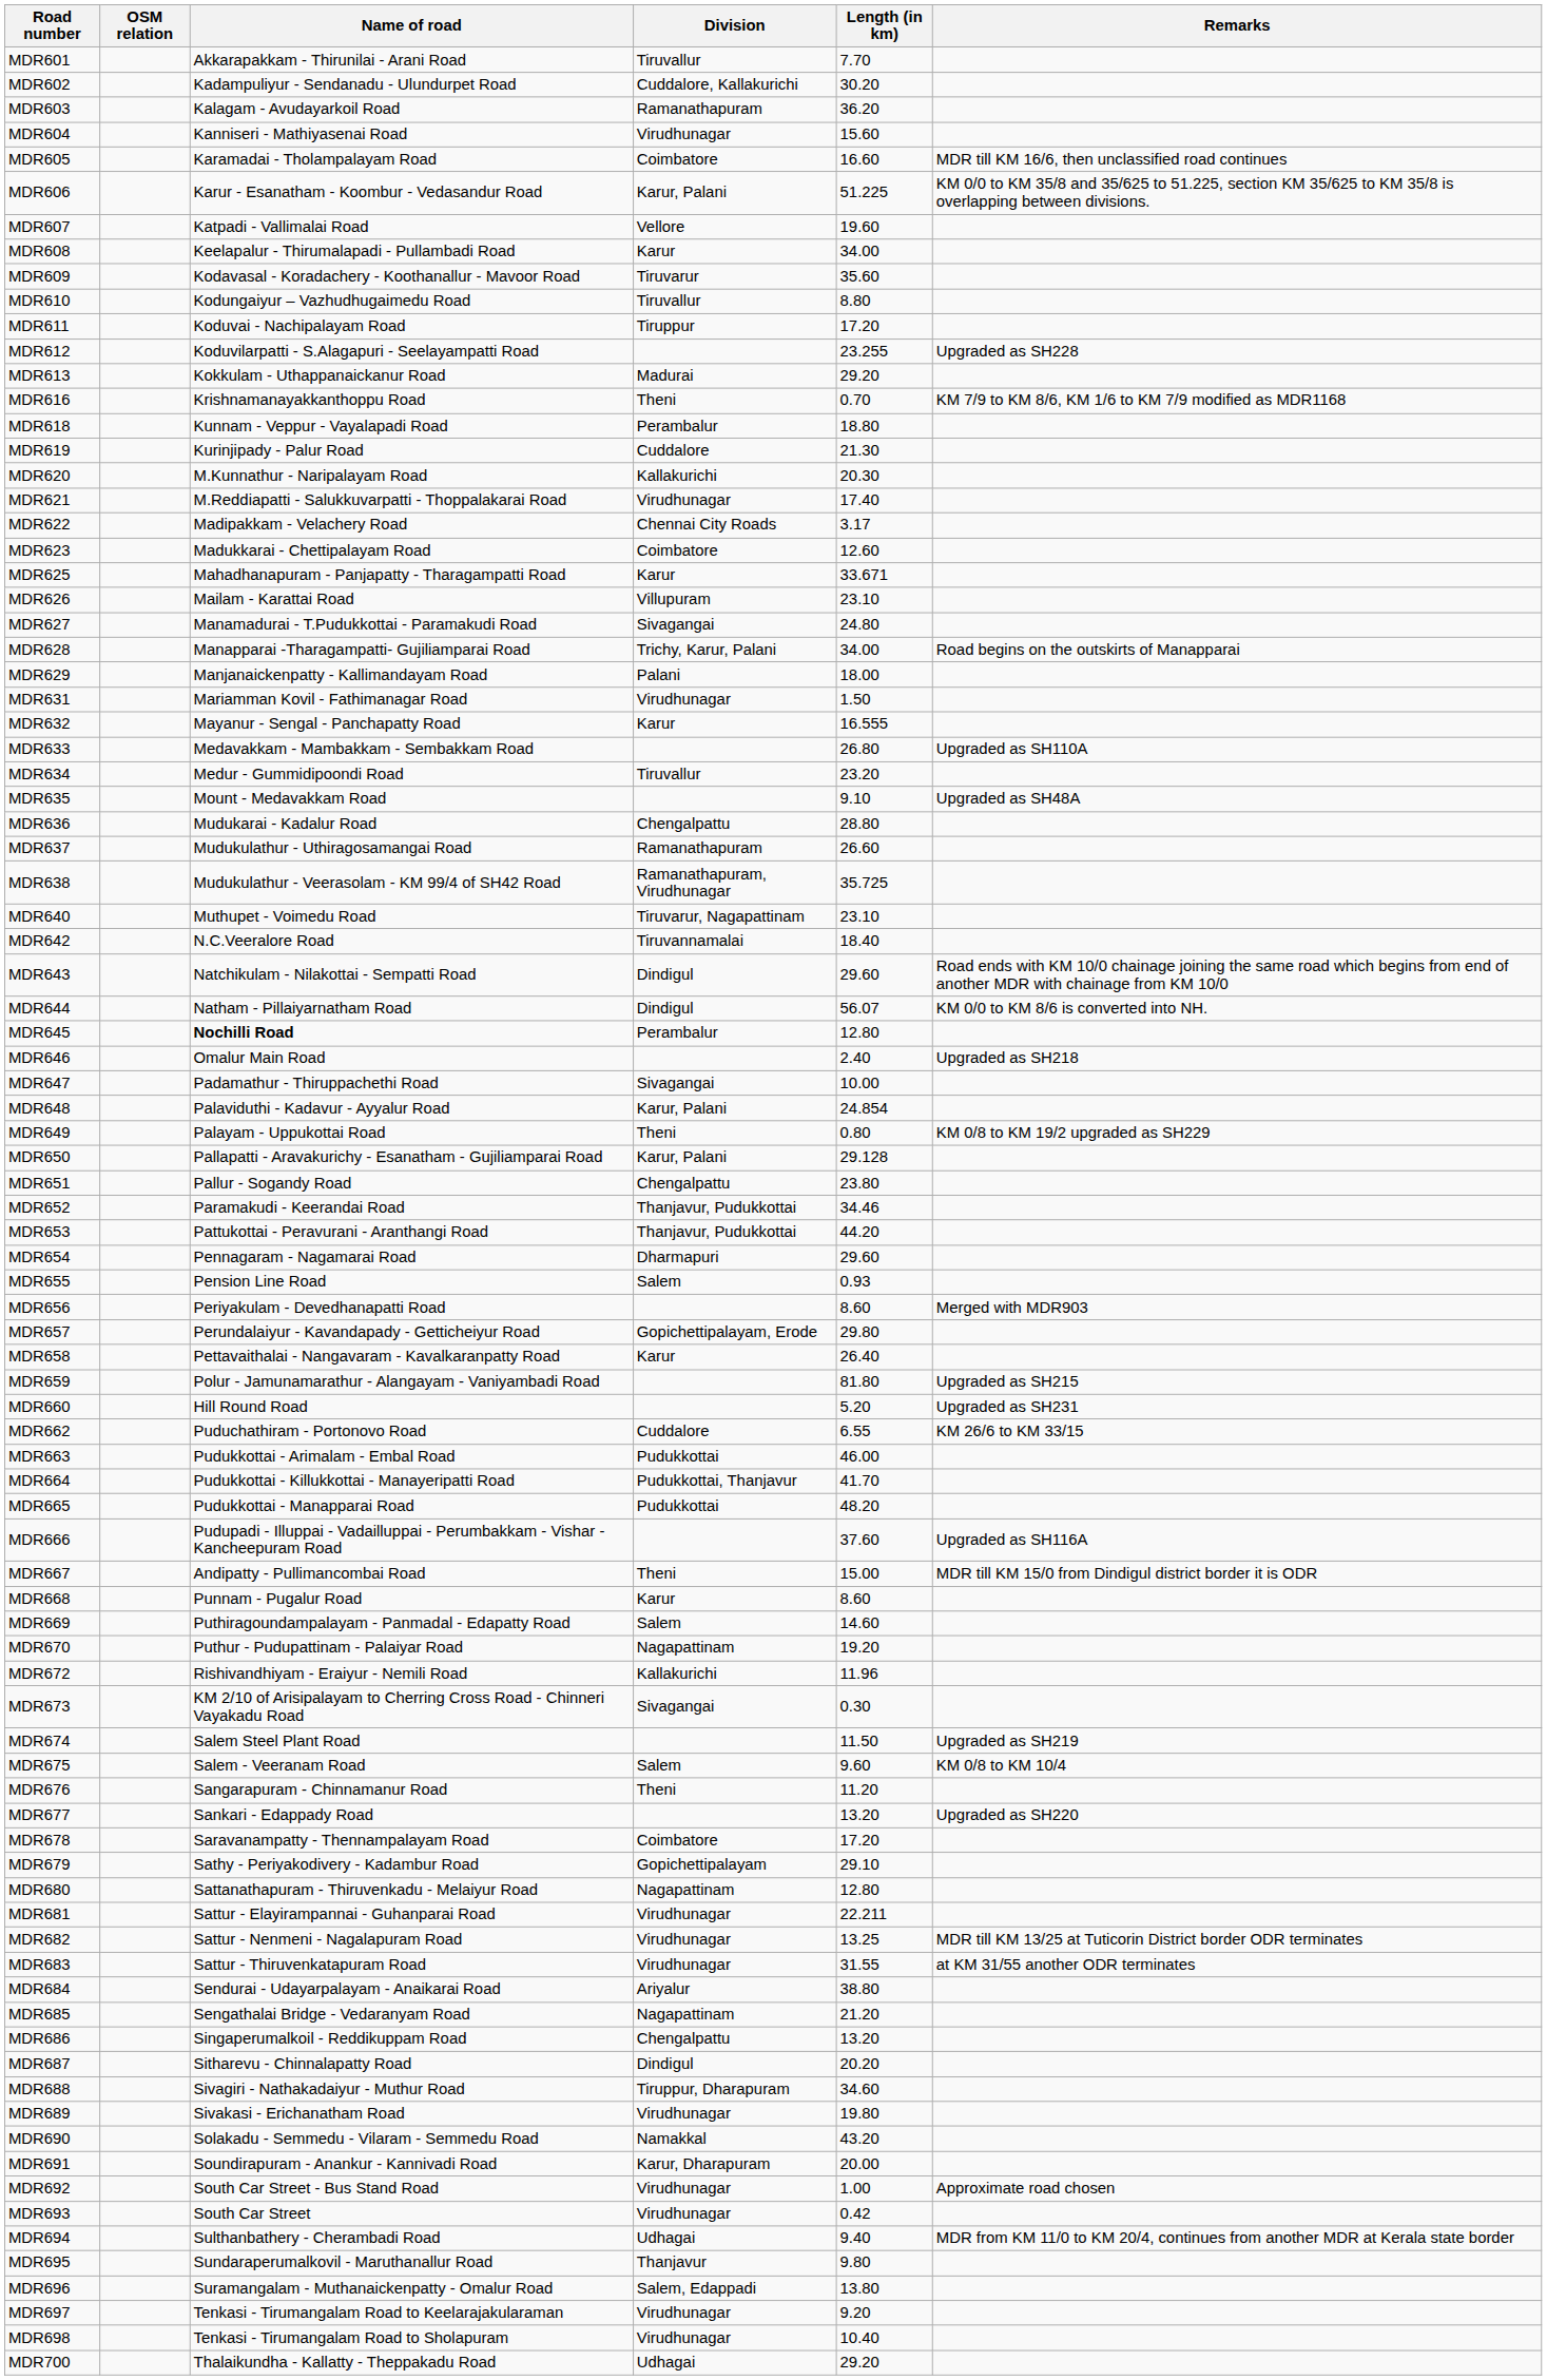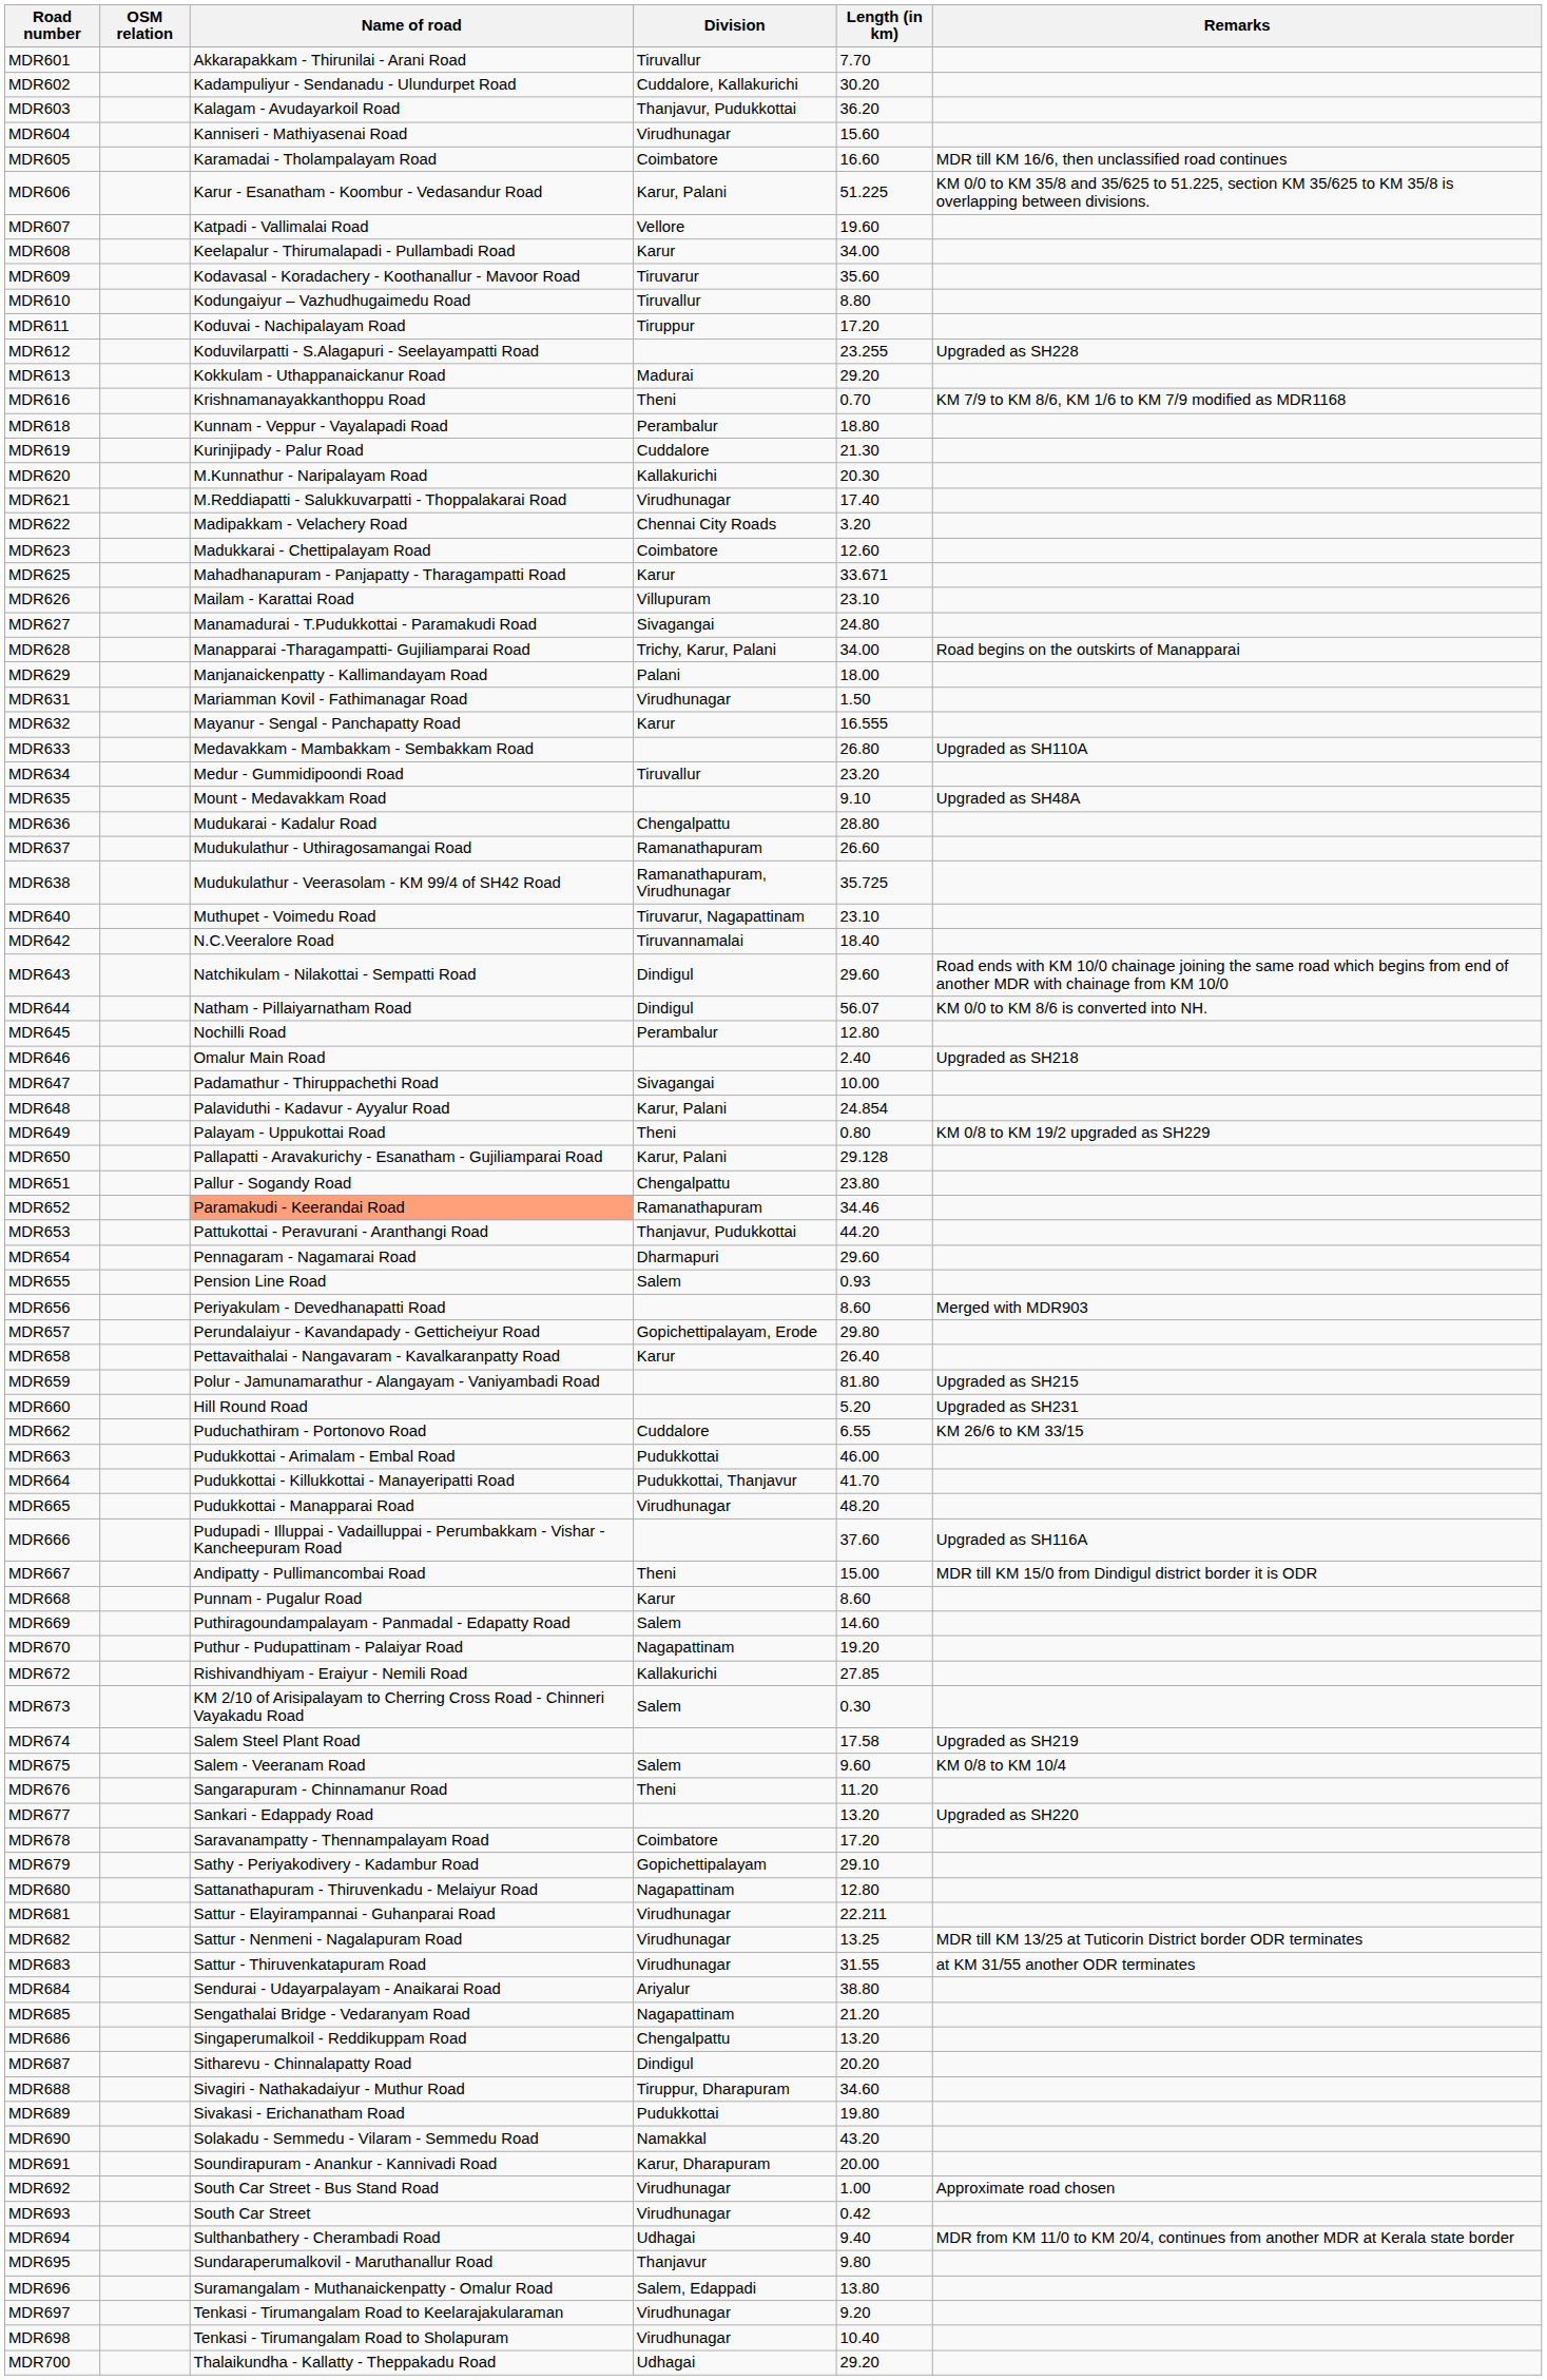MDR603 | Division: Ramanathapuram -> Thanjavur, Pudukkottai
MDR622 | Length (in km): 3.17 -> 3.20
MDR645 | Name of road: bold -> normal
MDR652 | Name of road: no background -> lightsalmon background
MDR652 | Division: Thanjavur, Pudukkottai -> Ramanathapuram
MDR665 | Division: Pudukkottai -> Virudhunagar
MDR672 | Length (in km): 11.96 -> 27.85
MDR673 | Division: Sivagangai -> Salem
MDR674 | Length (in km): 11.50 -> 17.58
MDR689 | Division: Virudhunagar -> Pudukkottai
